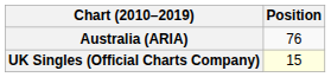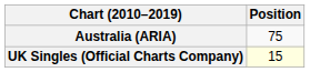Australia (ARIA) | Position: 76 -> 75
